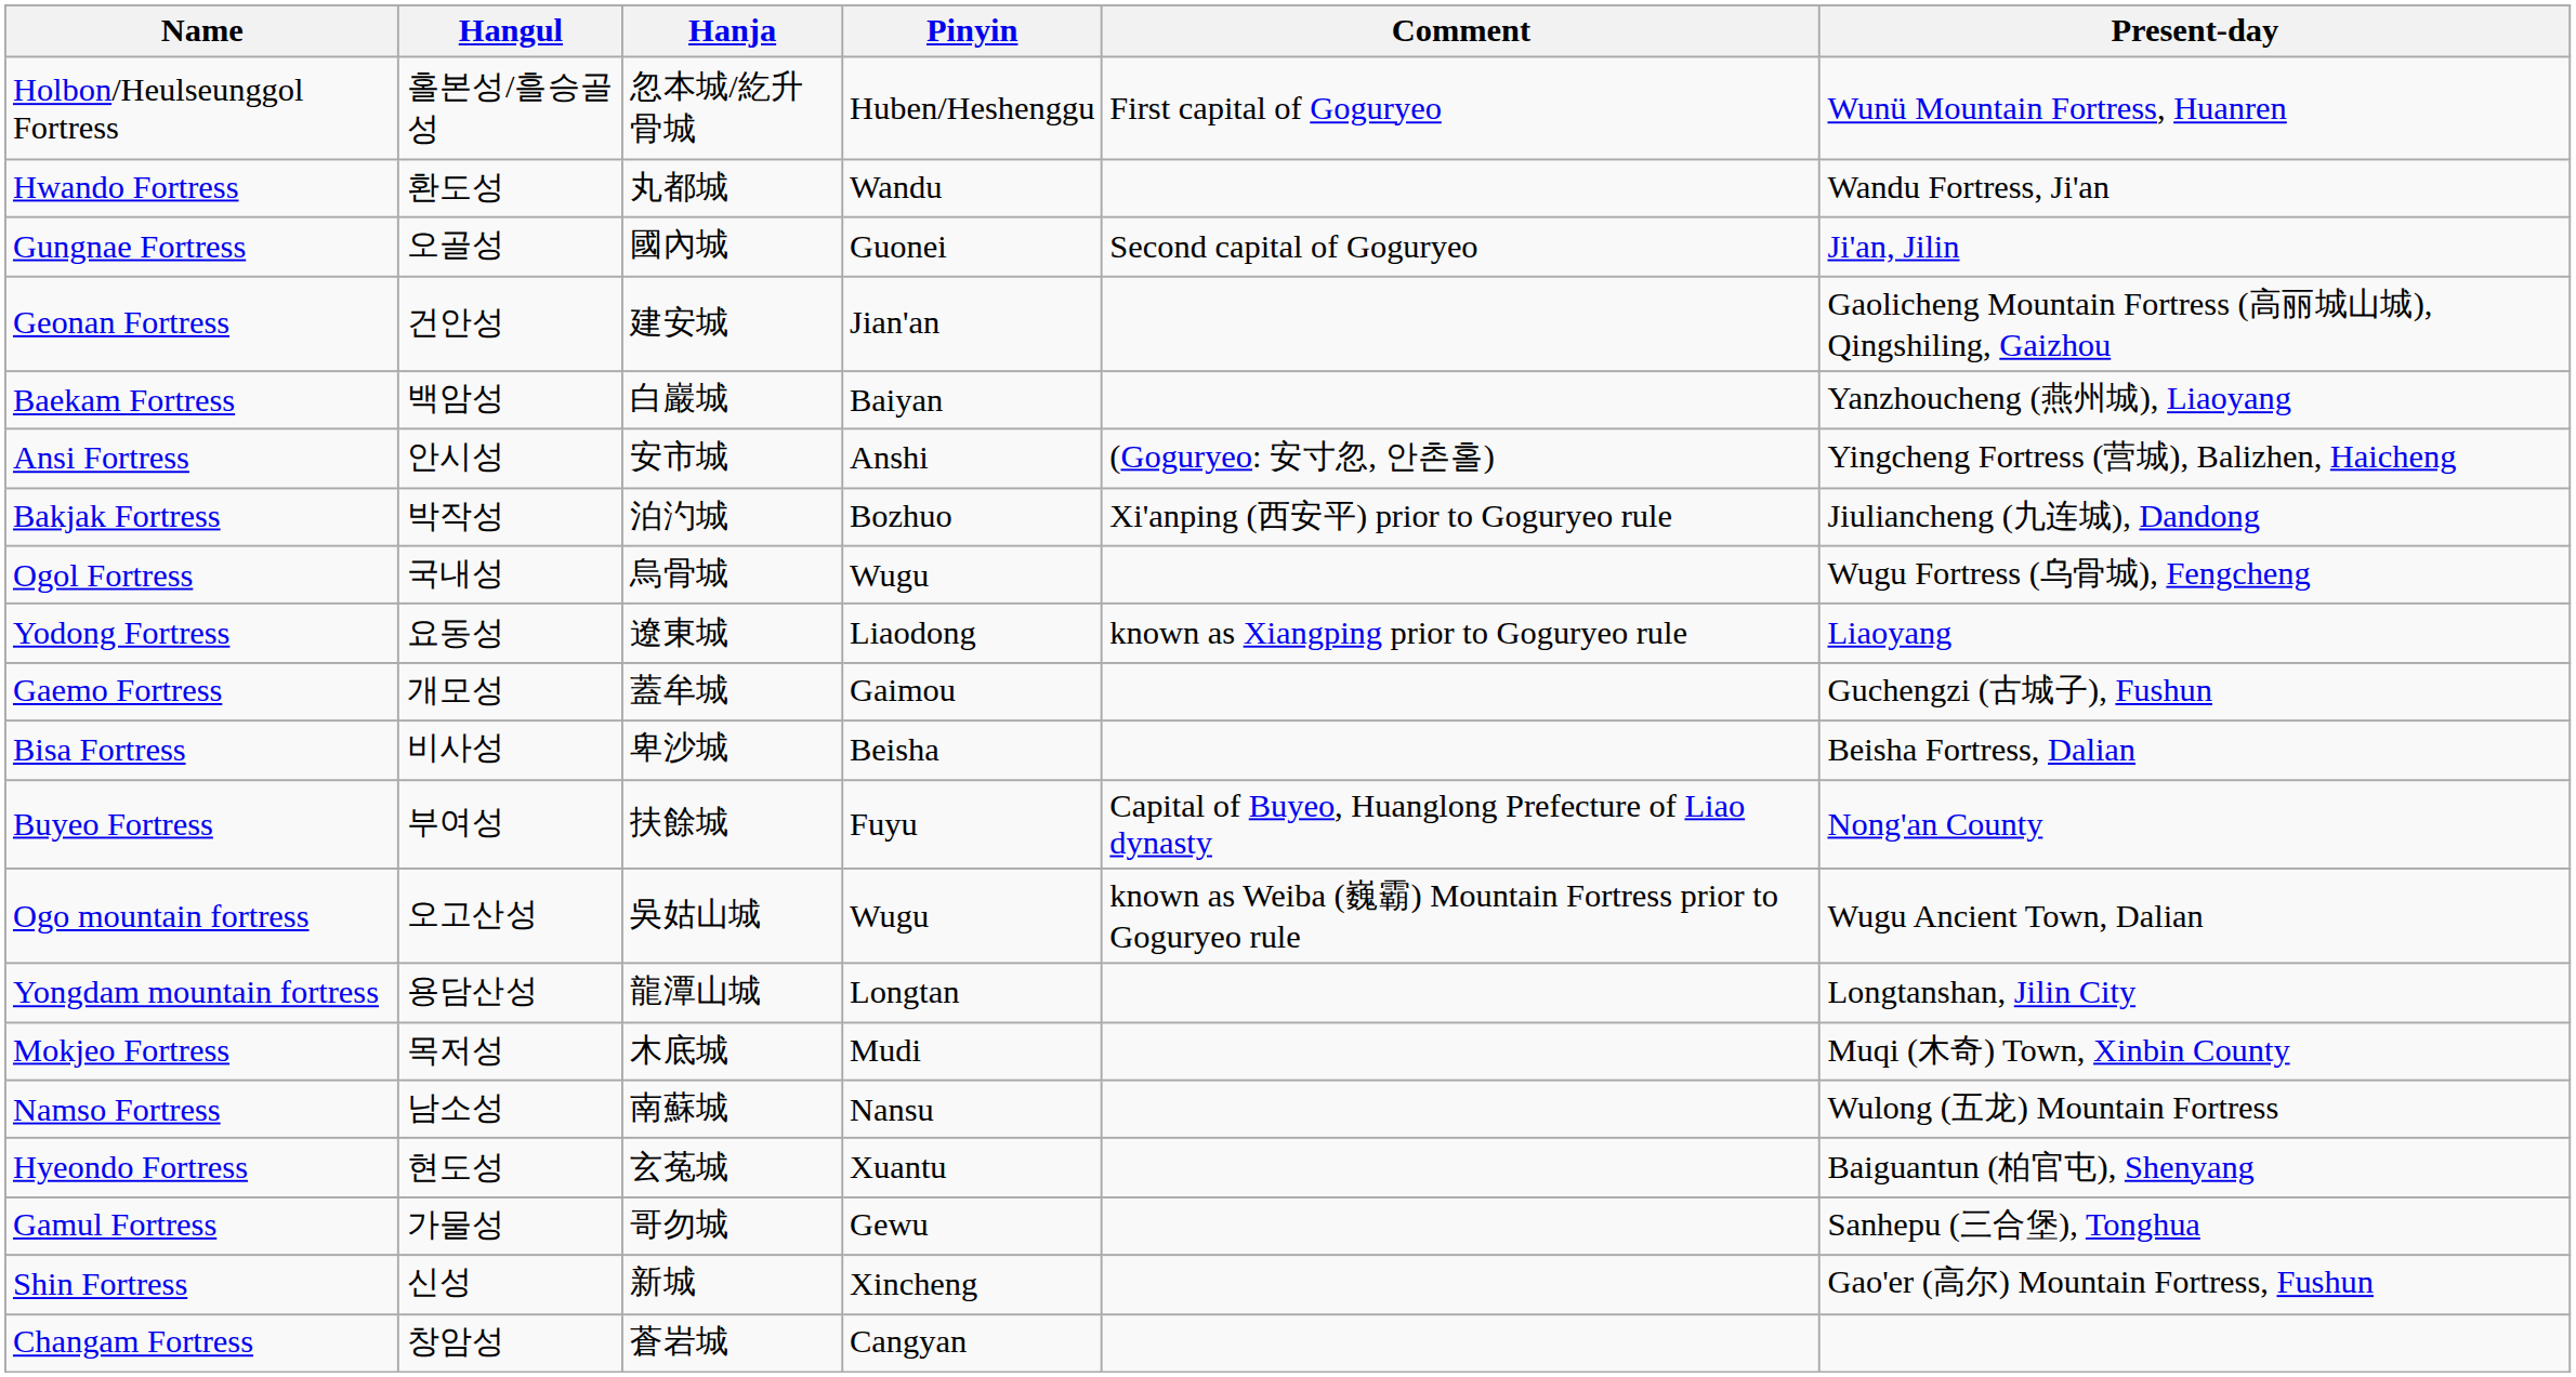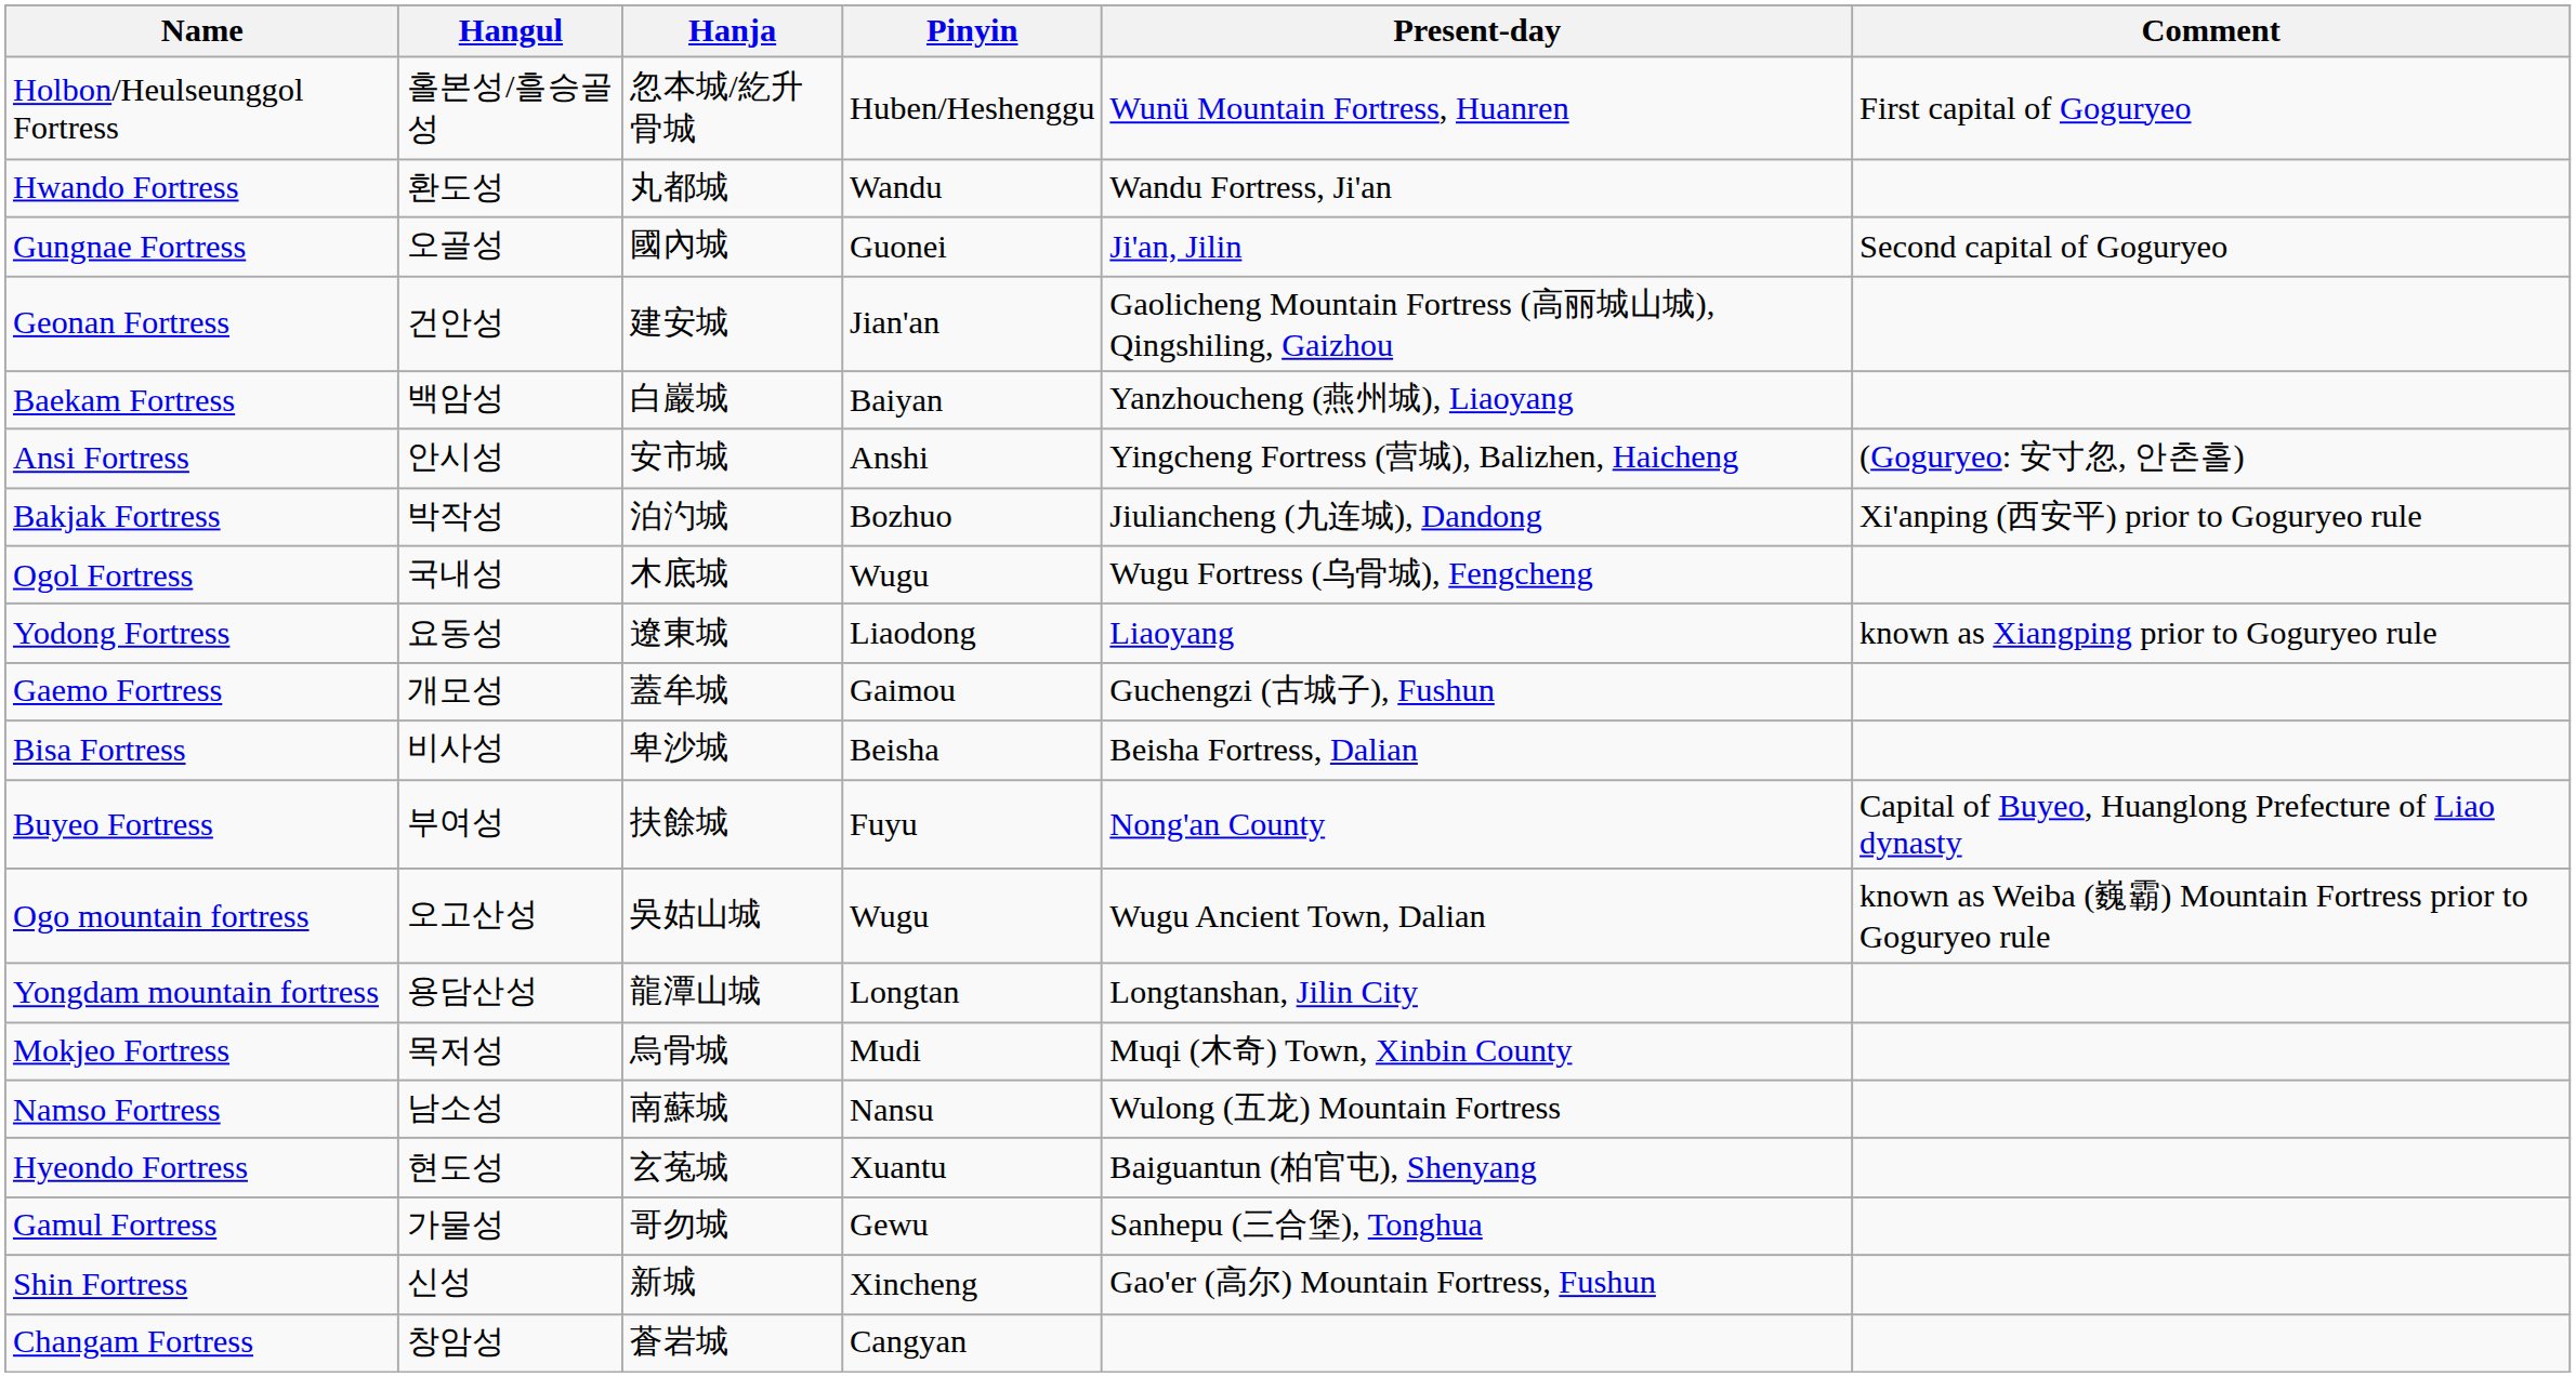columns swapped: Present-day <-> Comment
Ogol Fortress | Hanja: 烏骨城 -> 木底城
Mokjeo Fortress | Hanja: 木底城 -> 烏骨城
